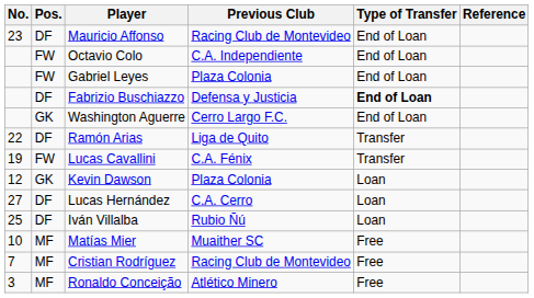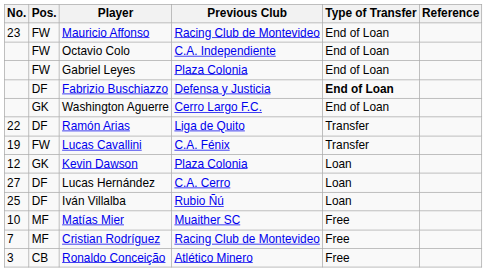Mauricio Affonso | Pos.: DF -> FW
Ronaldo Conceição | Pos.: MF -> CB
